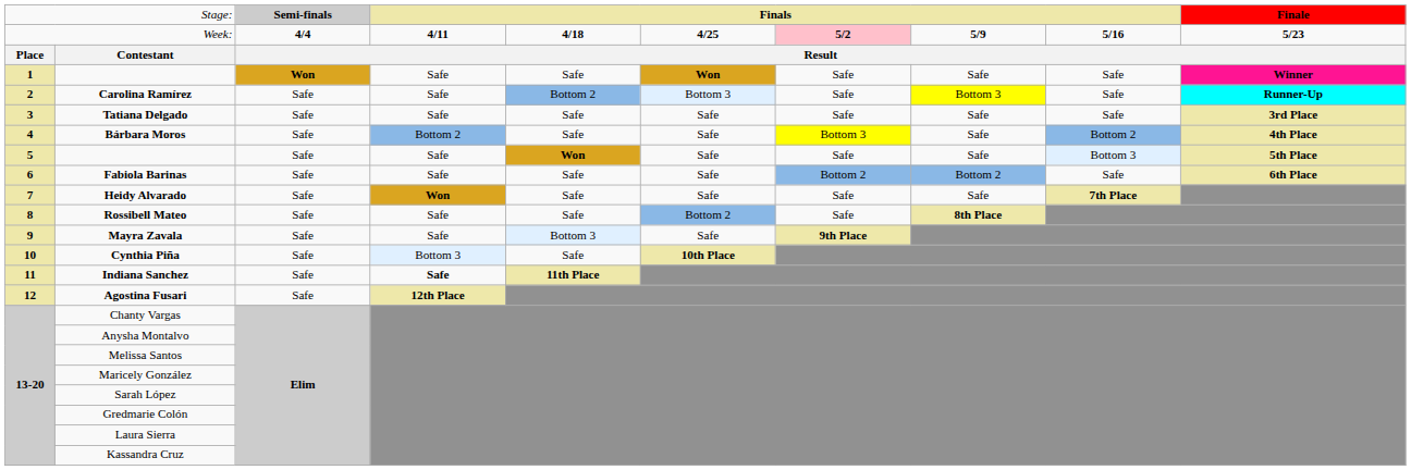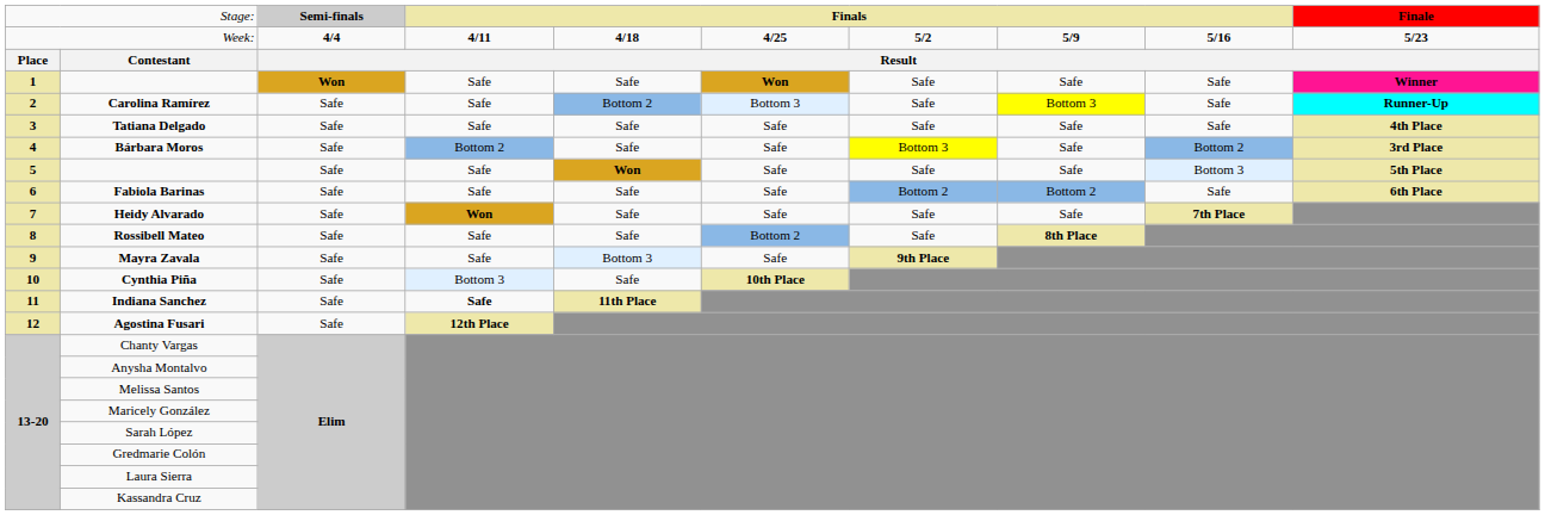Week: | column 7: pink background -> no background
Tatiana Delgado | column 10: 3rd Place -> 4th Place
Bárbara Moros | column 10: 4th Place -> 3rd Place
